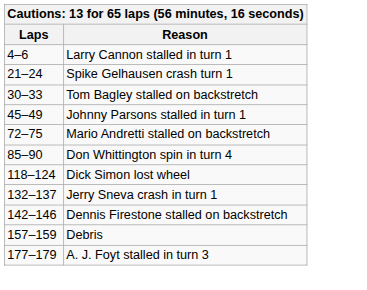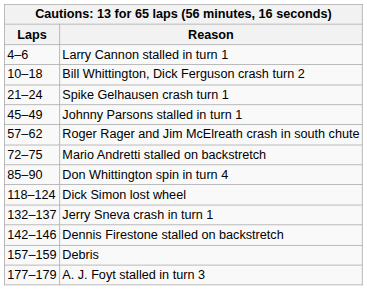+ row: 10–18 | Bill Whittington, Dick Ferguson crash turn 2
- row: 30–33 | Tom Bagley stalled on backstretch
+ row: 57–62 | Roger Rager and Jim McElreath crash in south chute
